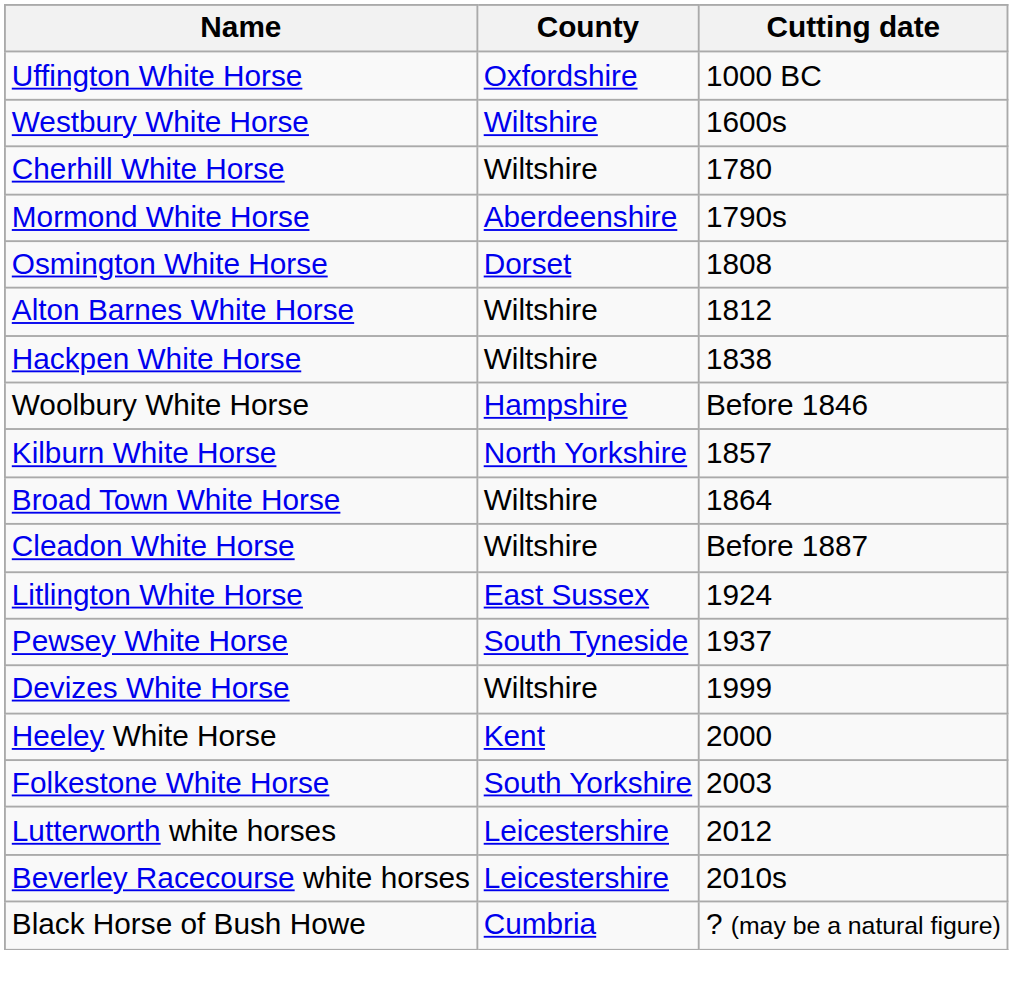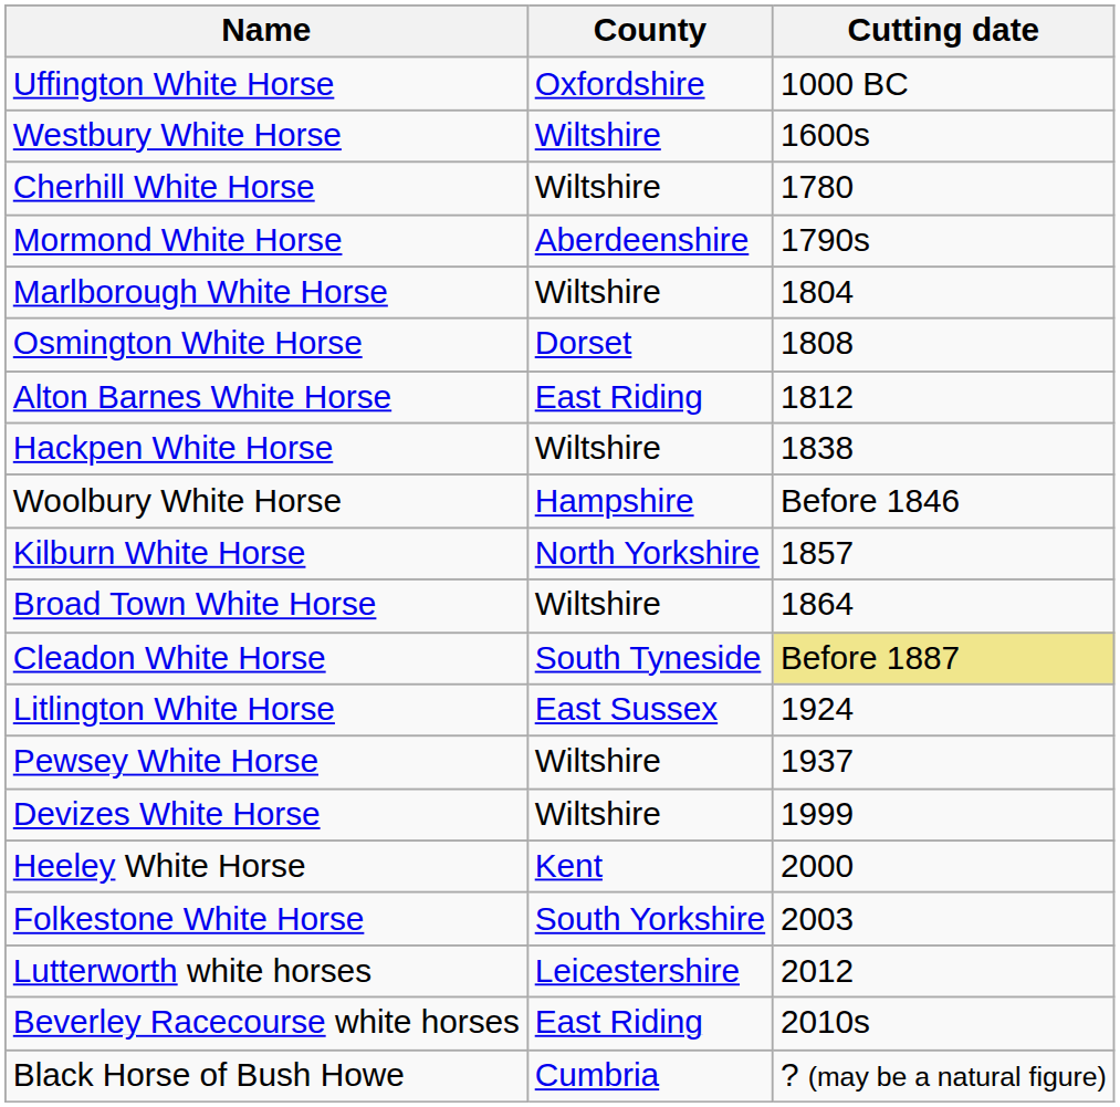+ row: Marlborough White Horse | Wiltshire | 1804
Alton Barnes White Horse | County: Wiltshire -> East Riding
Cleadon White Horse | County: Wiltshire -> South Tyneside
Cleadon White Horse | Cutting date: no background -> khaki background
Pewsey White Horse | County: South Tyneside -> Wiltshire
Beverley Racecourse white horses | County: Leicestershire -> East Riding
